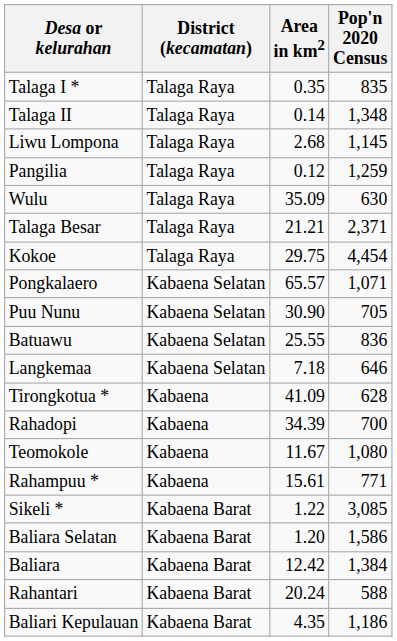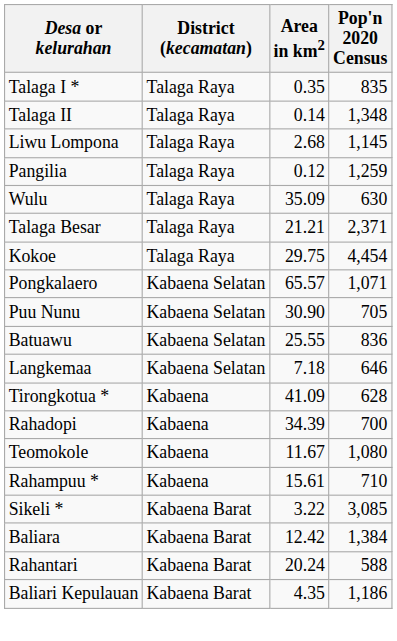Rahampuu * | Pop'n 2020 Census: 771 -> 710
Sikeli * | Area in km2: 1.22 -> 3.22
- row: Baliara Selatan | Kabaena Barat | 1.20 | 1,586
